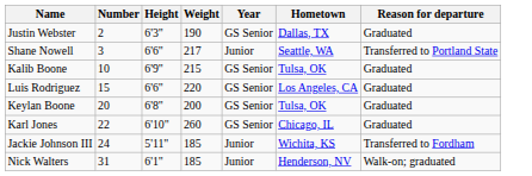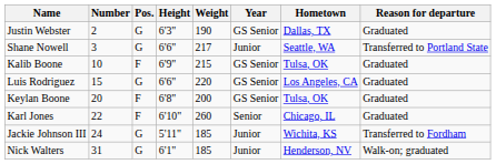+ column: Pos. | G | G | F | G | F | F | G | G
Karl Jones | Year: GS Senior -> Senior
